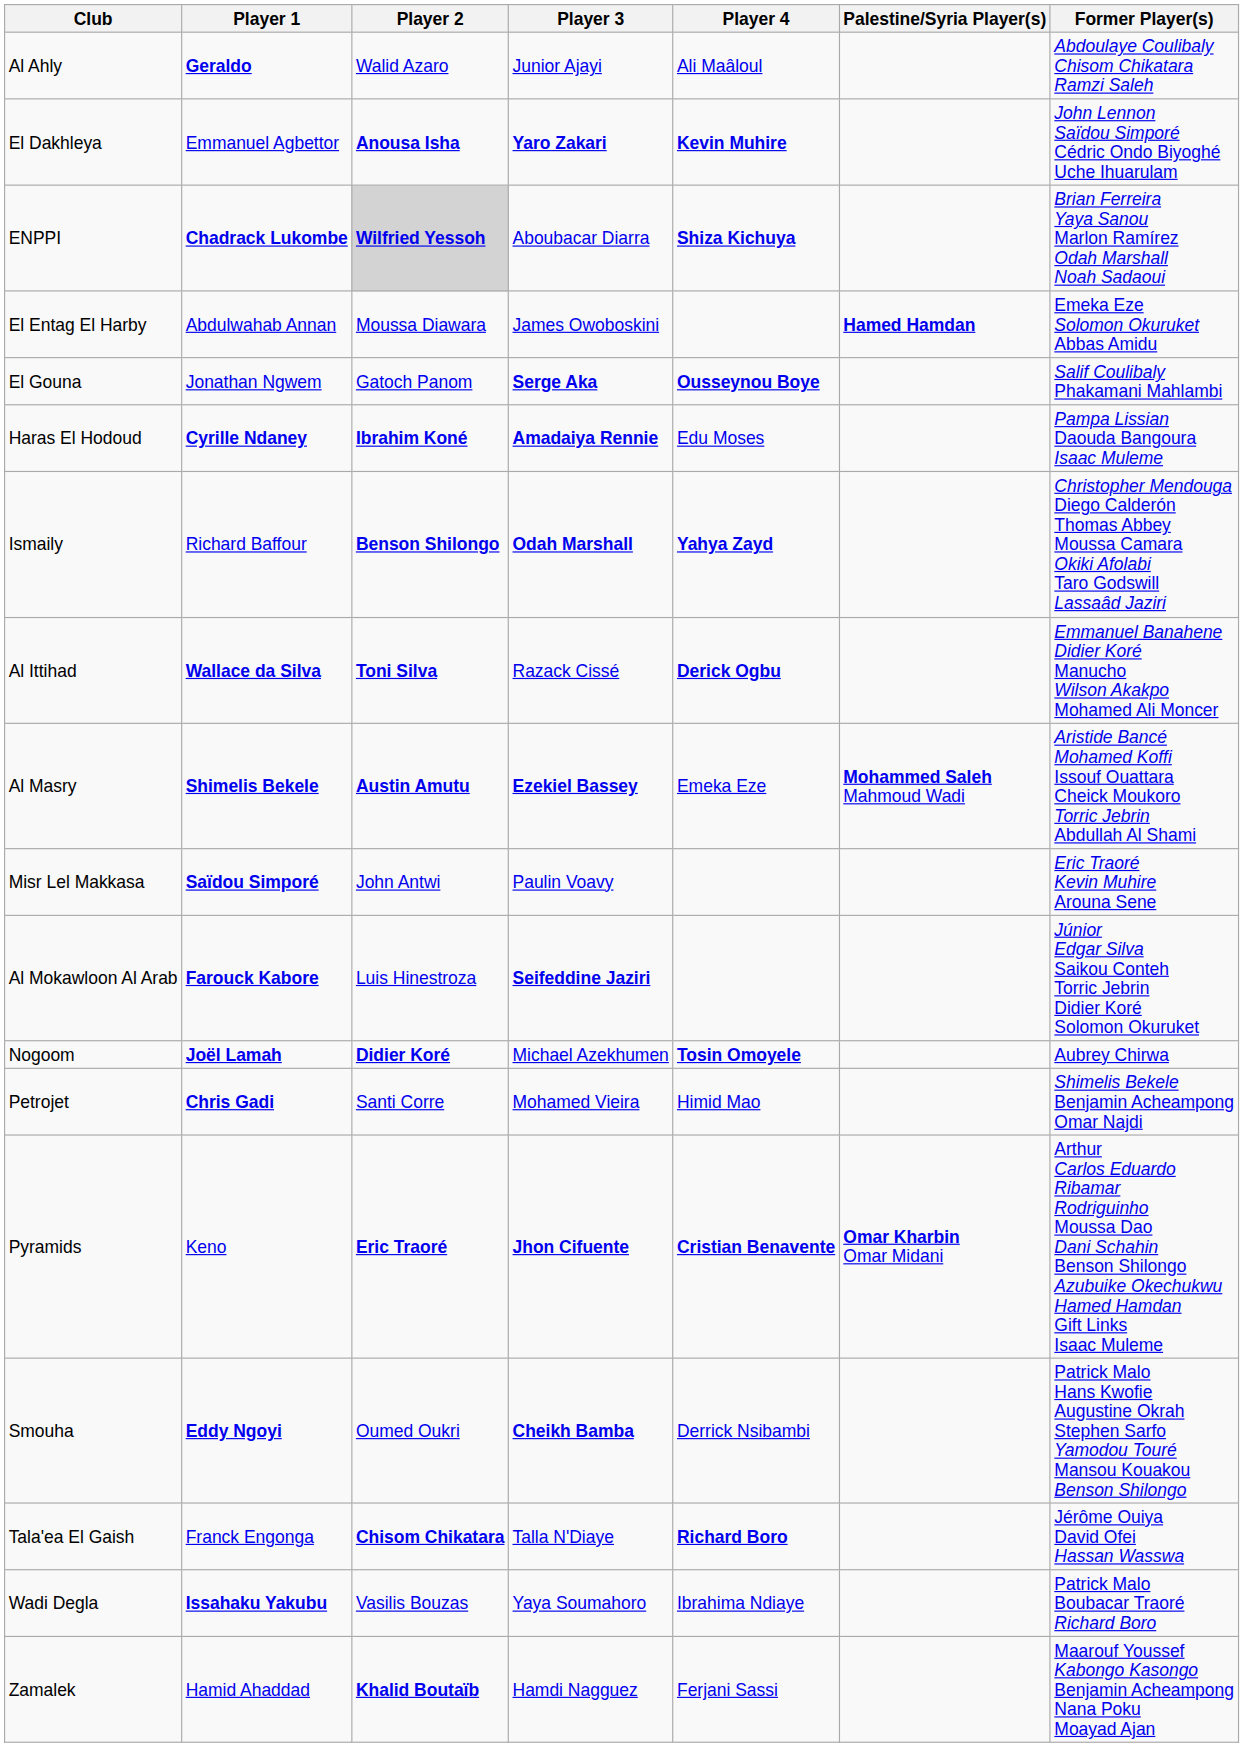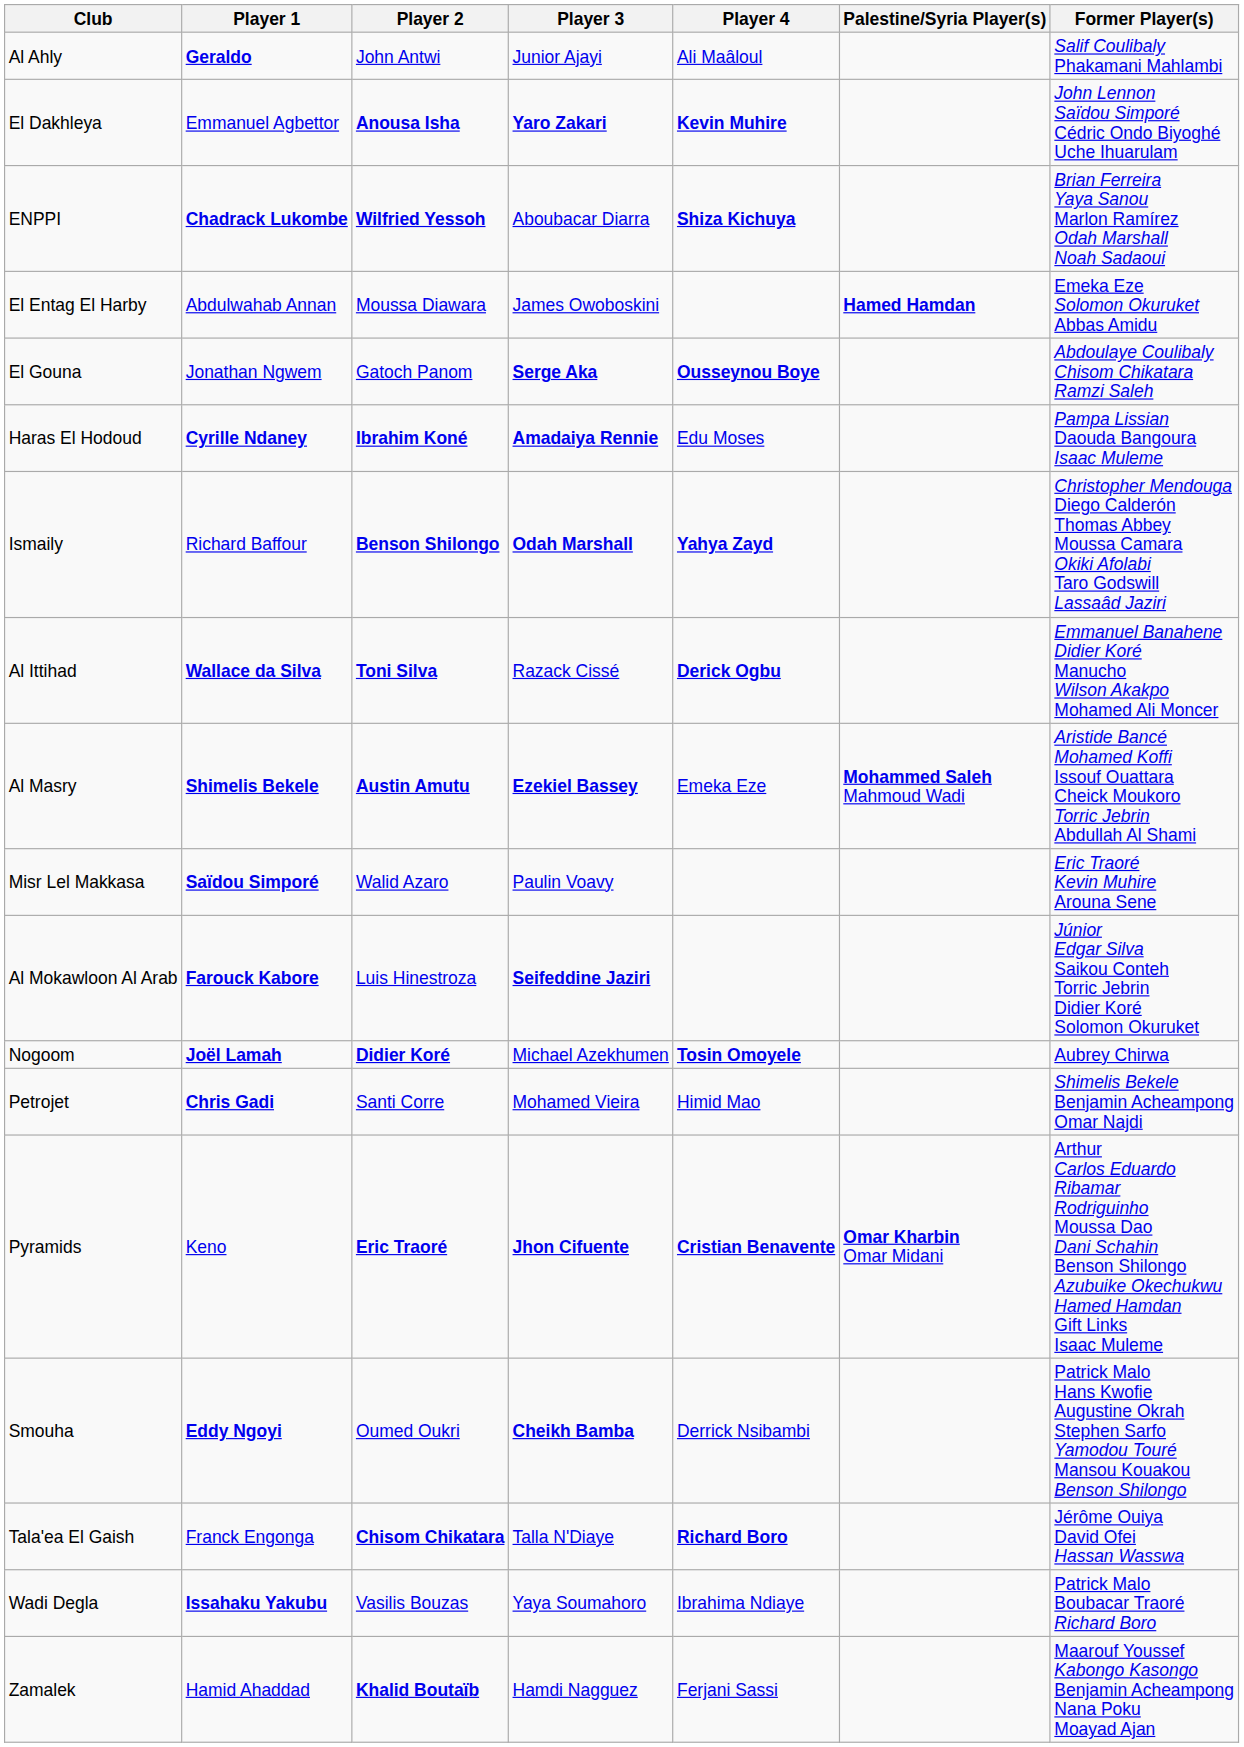Al Ahly | Player 2: Walid Azaro -> John Antwi
Al Ahly | Former Player(s): Abdoulaye Coulibaly Chisom Chikatara Ramzi Saleh -> Salif Coulibaly Phakamani Mahlambi
ENPPI | Player 2: lightgrey background -> no background
El Gouna | Former Player(s): Salif Coulibaly Phakamani Mahlambi -> Abdoulaye Coulibaly Chisom Chikatara Ramzi Saleh
Misr Lel Makkasa | Player 2: John Antwi -> Walid Azaro
